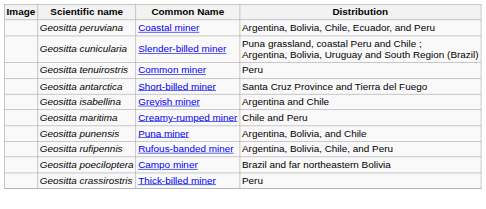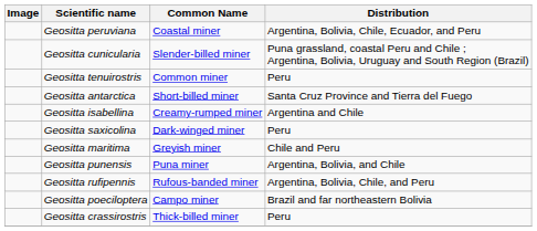Geositta isabellina | Common Name: Greyish miner -> Creamy-rumped miner
+ row: Geositta saxicolina | Dark-winged miner | Peru
Geositta maritima | Common Name: Creamy-rumped miner -> Greyish miner
